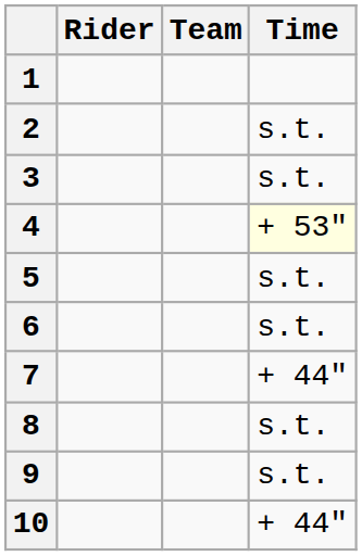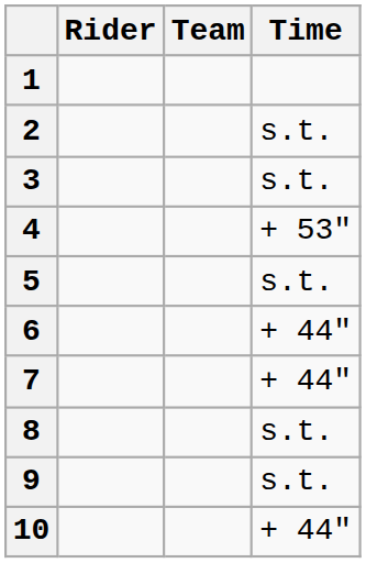4 | Time: lightyellow background -> no background
6 | Time: s.t. -> + 44"
